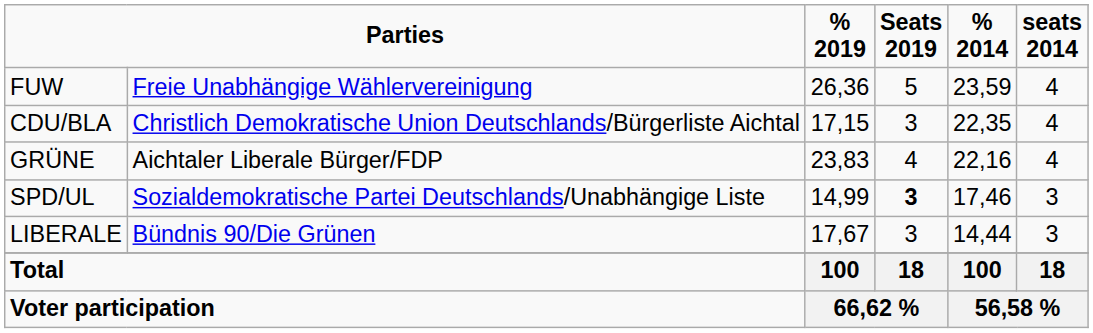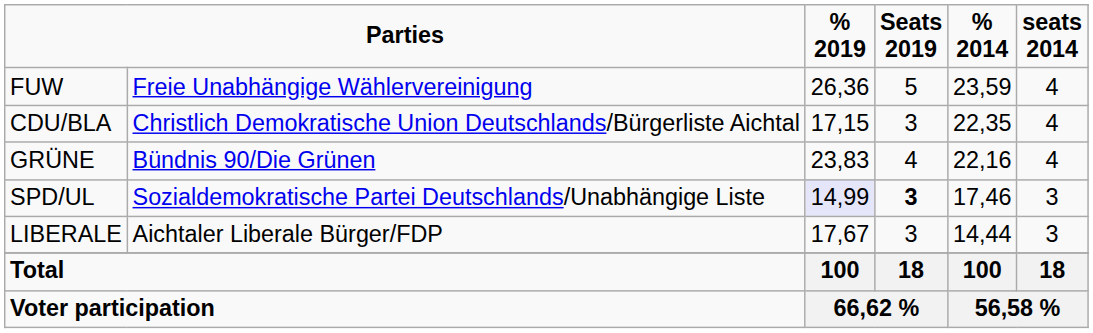GRÜNE | column 2: Aichtaler Liberale Bürger/FDP -> Bündnis 90/Die Grünen
SPD/UL | % 2019: no background -> lavender background
LIBERALE | column 2: Bündnis 90/Die Grünen -> Aichtaler Liberale Bürger/FDP
